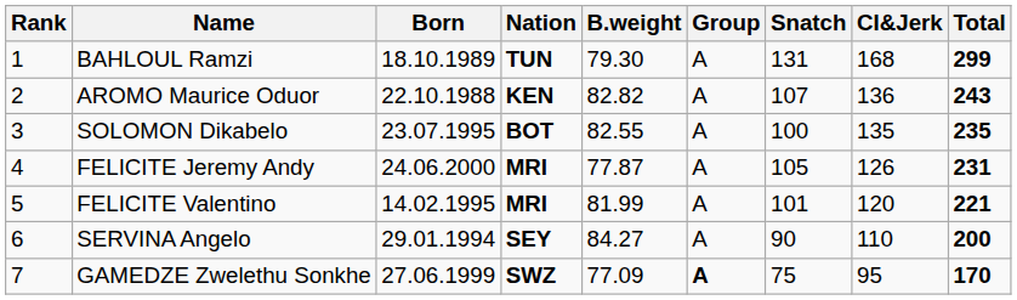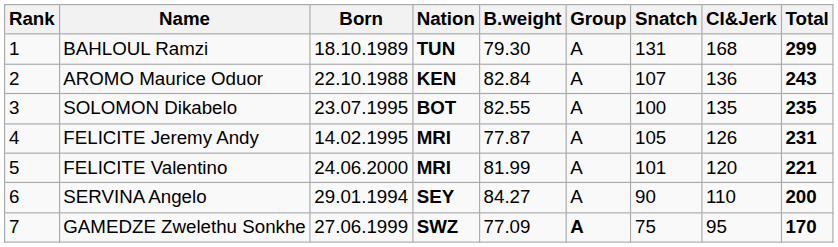AROMO Maurice Oduor | B.weight: 82.82 -> 82.84
FELICITE Jeremy Andy | Born: 24.06.2000 -> 14.02.1995
FELICITE Valentino | Born: 14.02.1995 -> 24.06.2000
